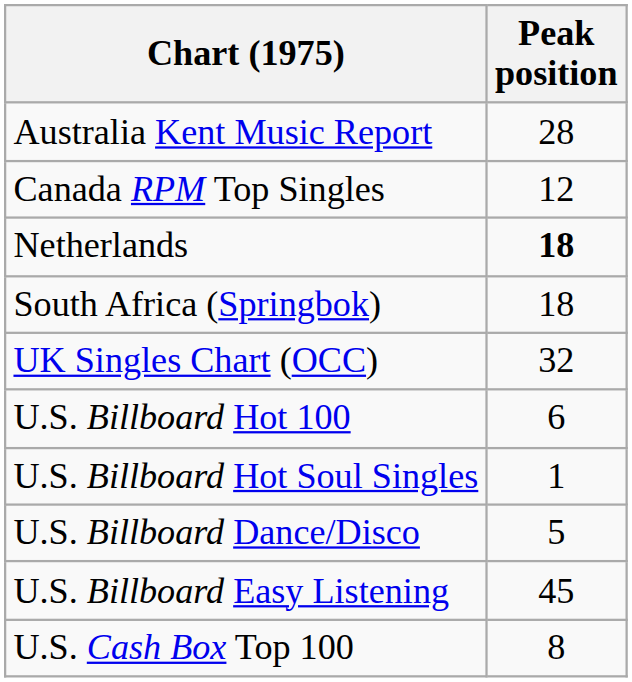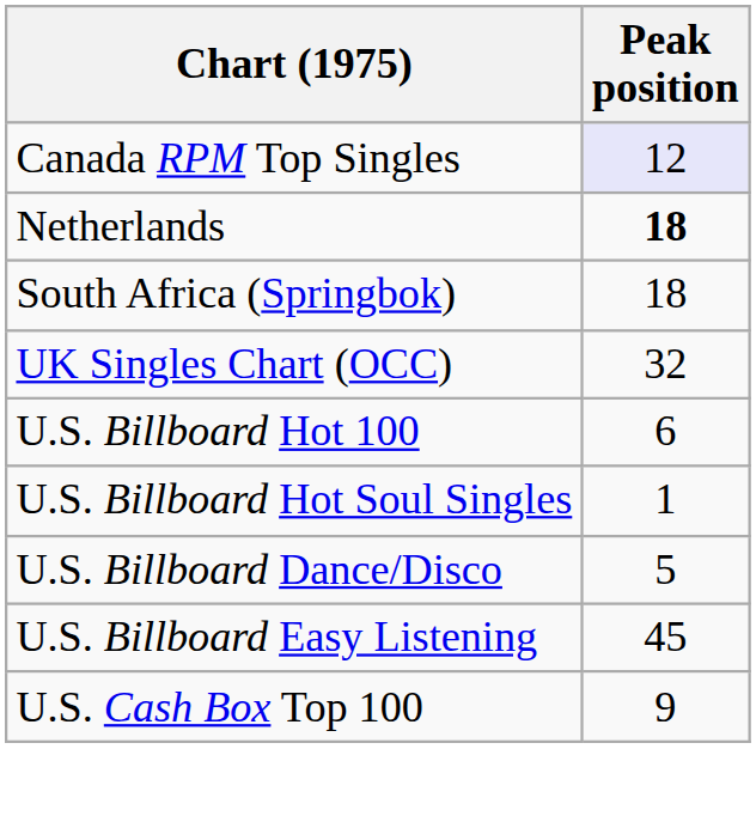- row: Australia Kent Music Report | 28
Canada RPM Top Singles | Peak position: no background -> lavender background
U.S. Cash Box Top 100 | Peak position: 8 -> 9
